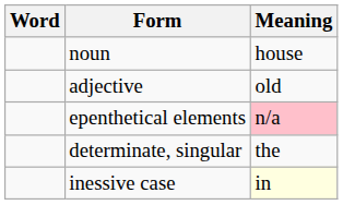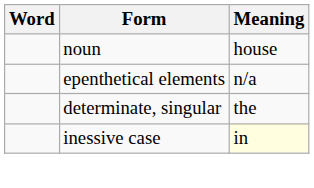- row: adjective | old
epenthetical elements | Meaning: pink background -> no background
